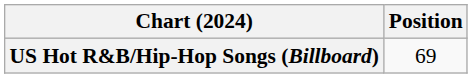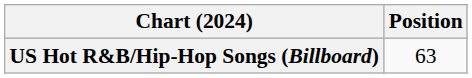US Hot R&B/Hip-Hop Songs (Billboard) | Position: 69 -> 63
